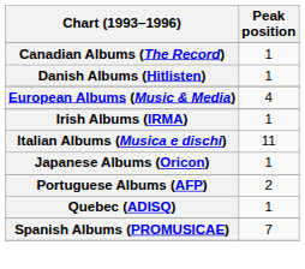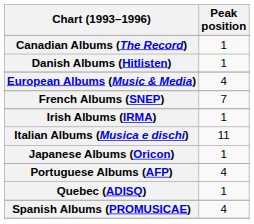+ row: French Albums (SNEP) | 7
Portuguese Albums (AFP) | Peak position: 2 -> 4
Spanish Albums (PROMUSICAE) | Peak position: 7 -> 4
